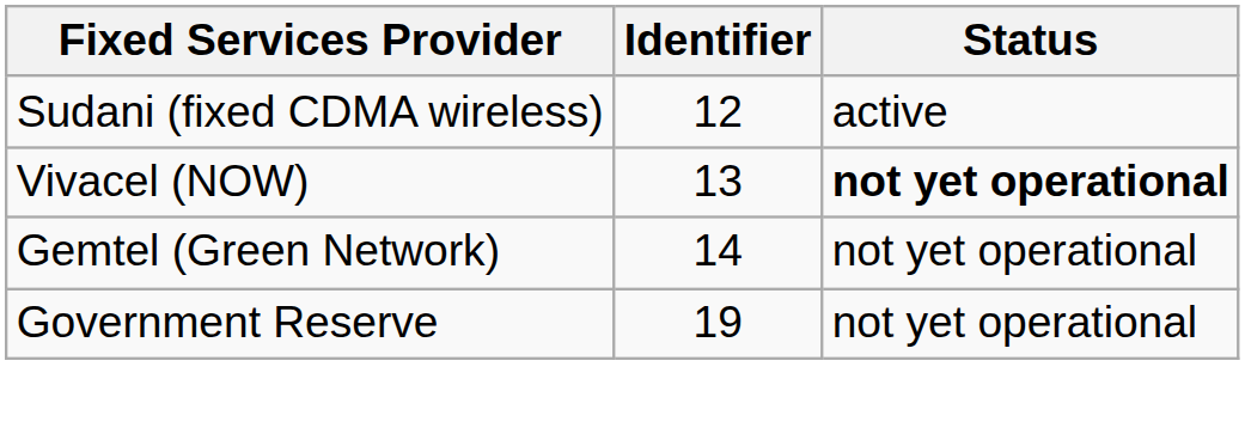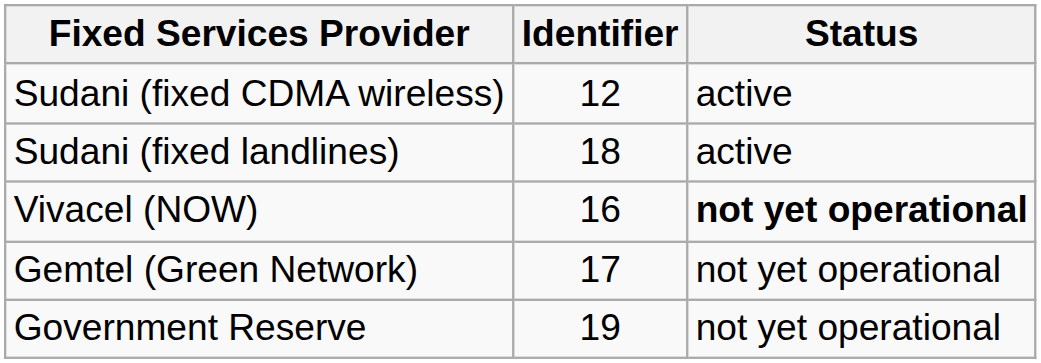+ row: Sudani (fixed landlines) | 18 | active
Vivacel (NOW) | Identifier: 13 -> 16
Gemtel (Green Network) | Identifier: 14 -> 17
